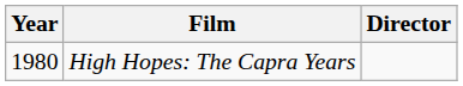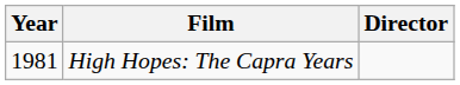High Hopes: The Capra Years | Year: 1980 -> 1981
